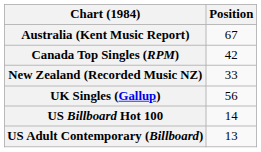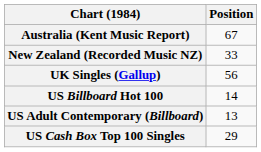- row: Canada Top Singles (RPM) | 42
+ row: US Cash Box Top 100 Singles | 29
